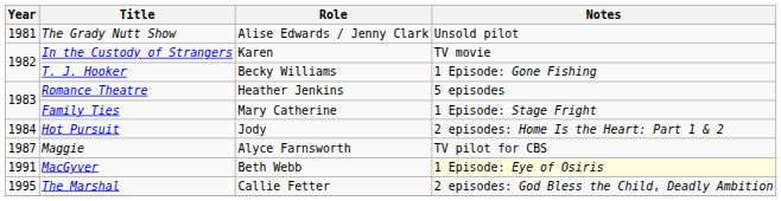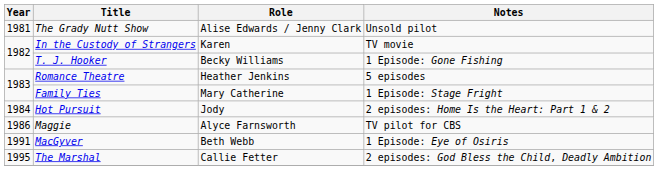Maggie | Year: 1987 -> 1986
MacGyver | Notes: lightyellow background -> no background
